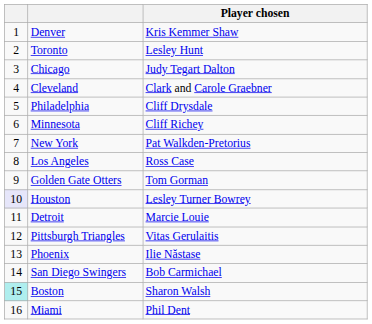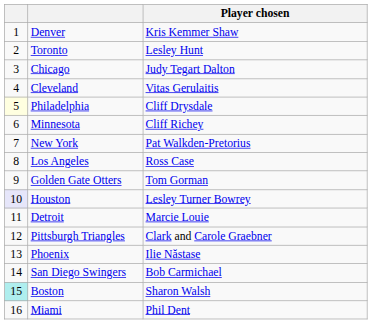Cleveland | Player chosen: Clark and Carole Graebner -> Vitas Gerulaitis
Philadelphia | column 1: no background -> lightyellow background
Pittsburgh Triangles | Player chosen: Vitas Gerulaitis -> Clark and Carole Graebner
